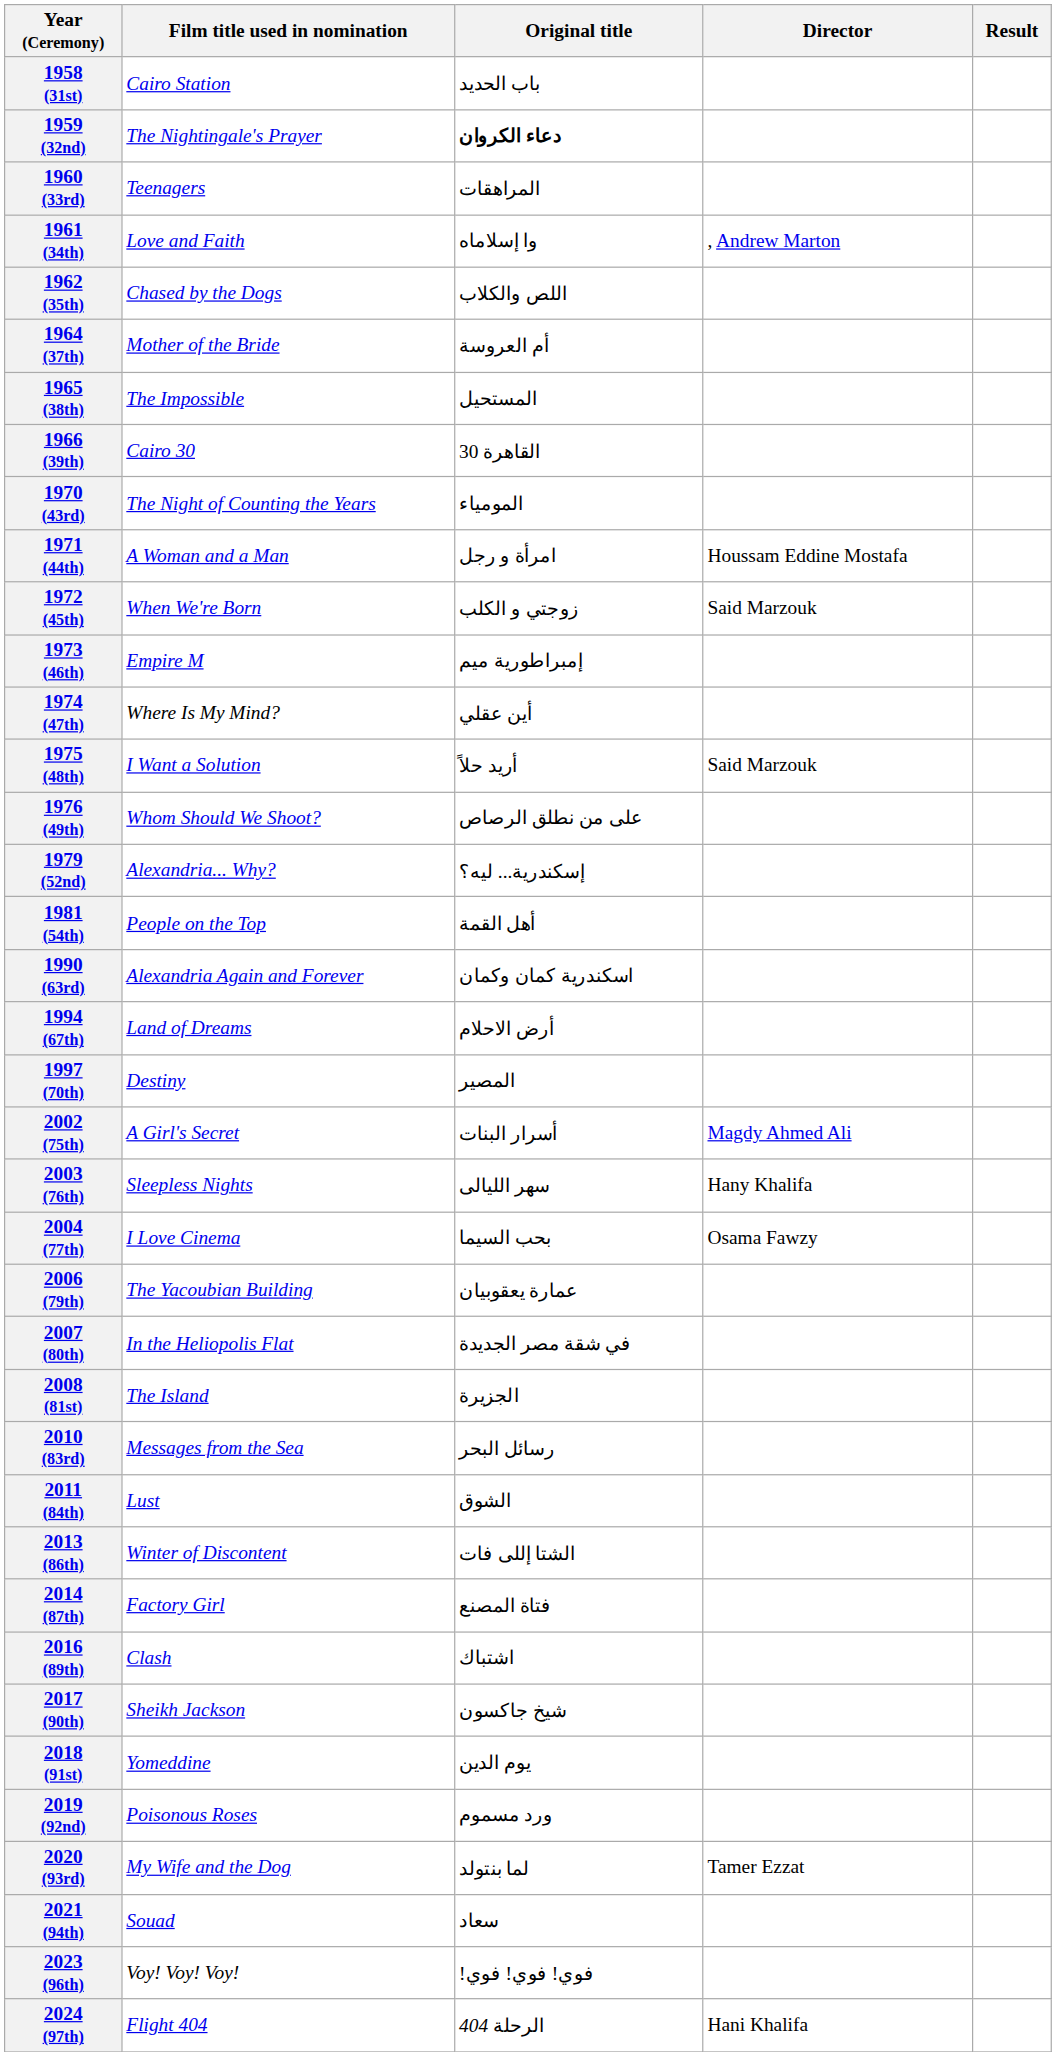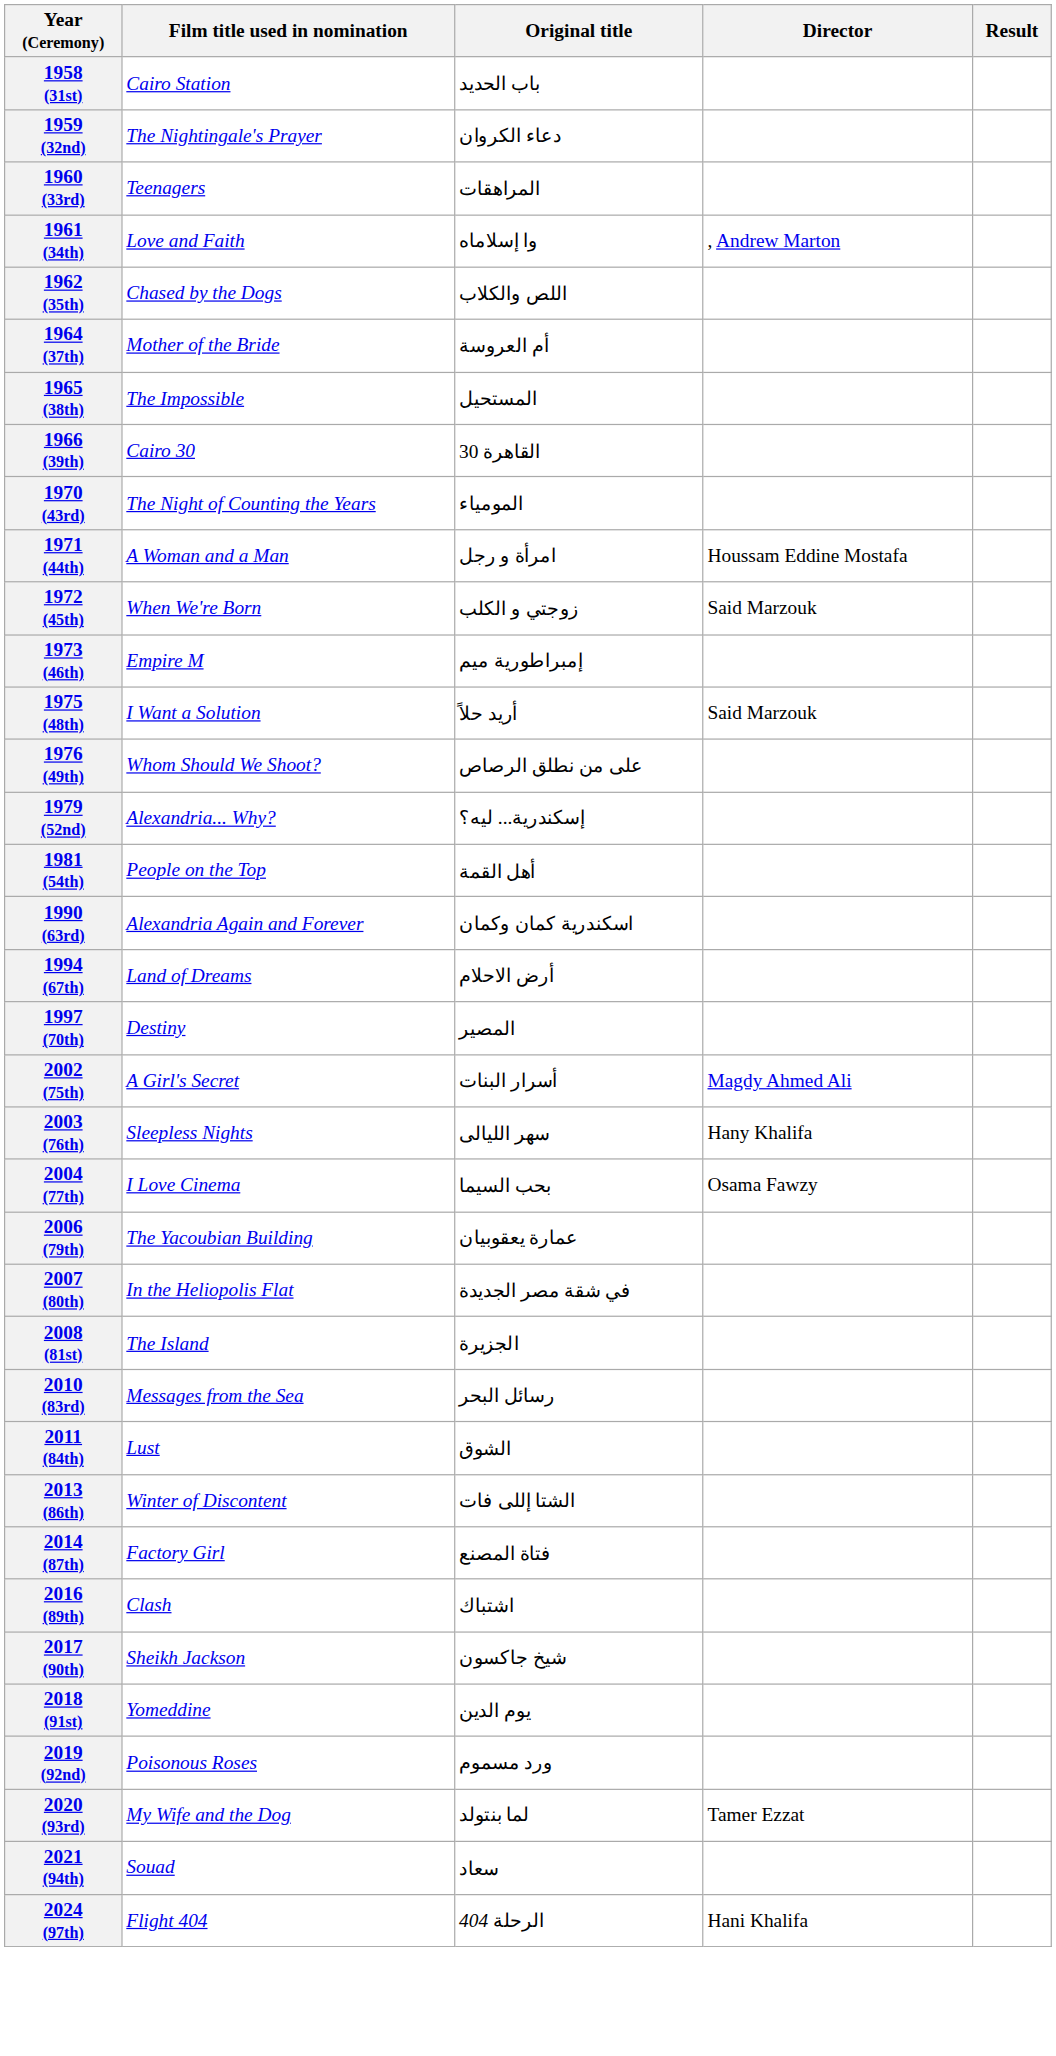1959 (32nd) | Original title: bold -> normal
- row: 1974 (47th) | Where Is My Mind? | أين عقلي
- row: 2023 (96th) | Voy! Voy! Voy! | !فوي! فوي! فوي
